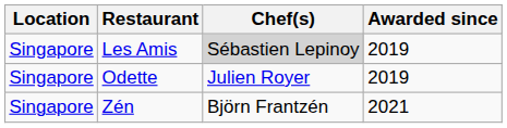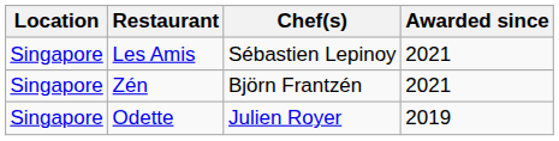Les Amis | Chef(s): lightgrey background -> no background
Les Amis | Awarded since: 2019 -> 2021
rows swapped: Odette <-> Zén
